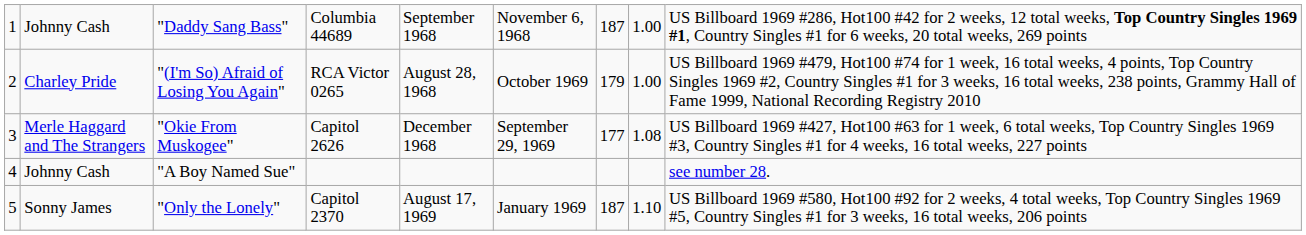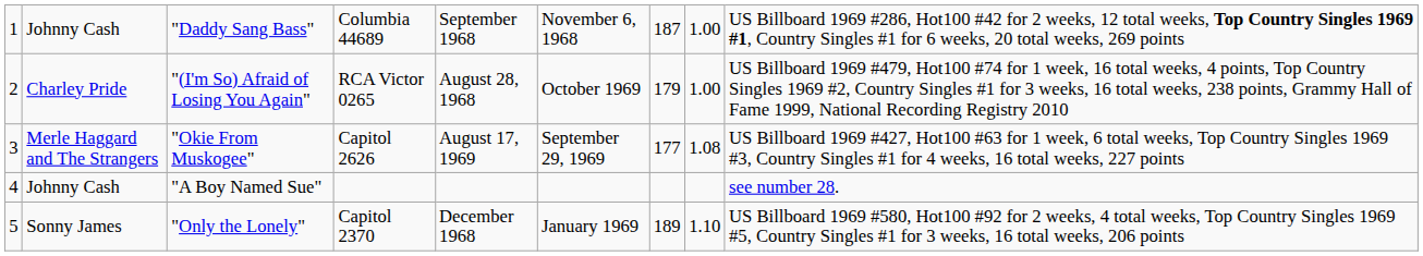Merle Haggard and The Strangers | column 5: December 1968 -> August 17, 1969
Sonny James | column 5: August 17, 1969 -> December 1968
Sonny James | column 7: 187 -> 189
